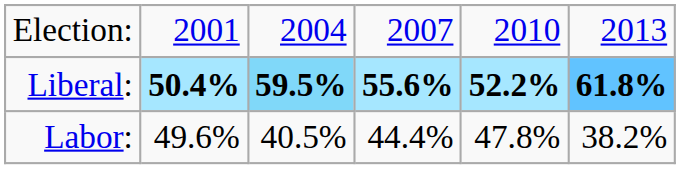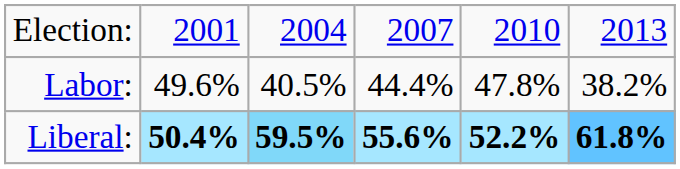rows swapped: Liberal: <-> Labor:
